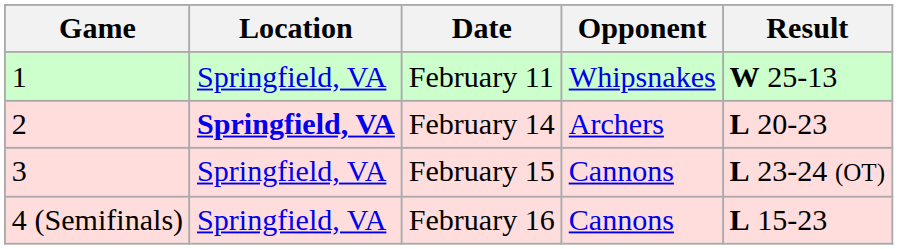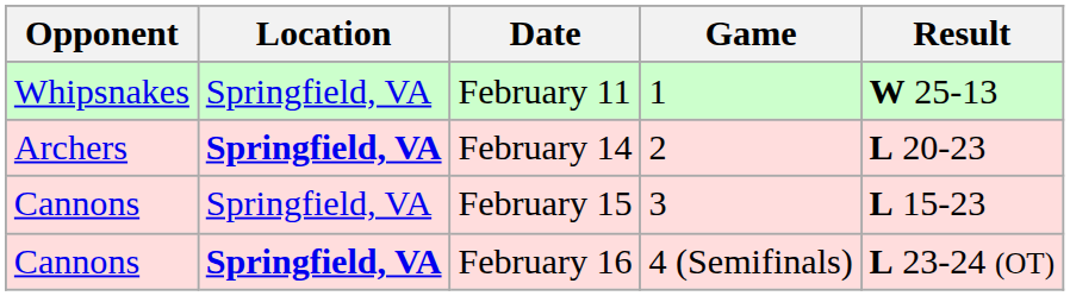columns swapped: Game <-> Opponent
February 15 | Result: L 23-24 (OT) -> L 15-23
February 16 | Location: normal -> bold
February 16 | Result: L 15-23 -> L 23-24 (OT)
